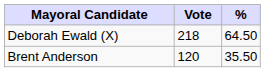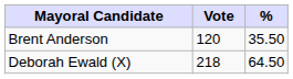rows swapped: Deborah Ewald (X) <-> Brent Anderson
